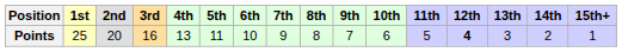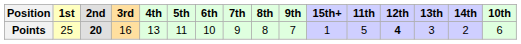columns swapped: 10th <-> 15th+
Points | 2nd: normal -> bold
